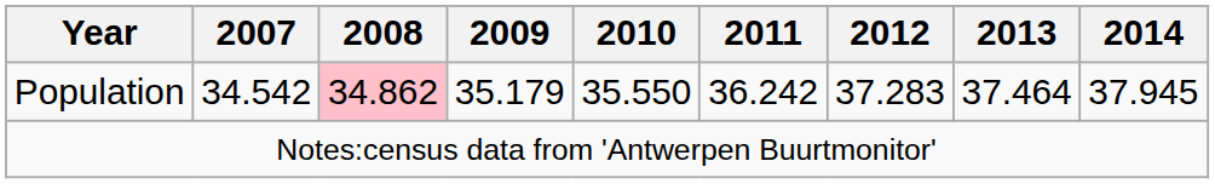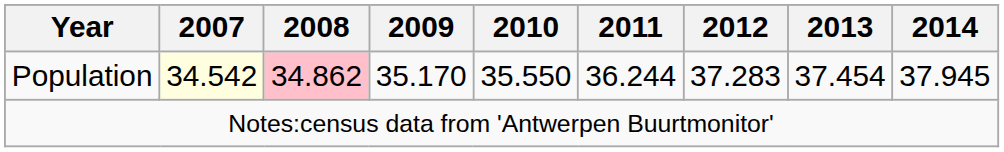Population | 2007: no background -> lightyellow background
Population | 2009: 35.179 -> 35.170
Population | 2011: 36.242 -> 36.244
Population | 2013: 37.464 -> 37.454
